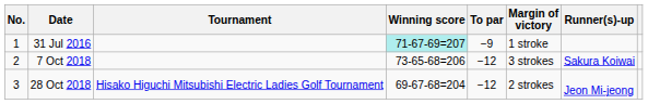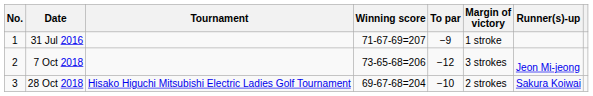31 Jul 2016 | Winning score: paleturquoise background -> no background
7 Oct 2018 | Runner(s)-up: Sakura Koiwai -> Jeon Mi-jeong
28 Oct 2018 | To par: −12 -> −10
28 Oct 2018 | Runner(s)-up: Jeon Mi-jeong -> Sakura Koiwai
